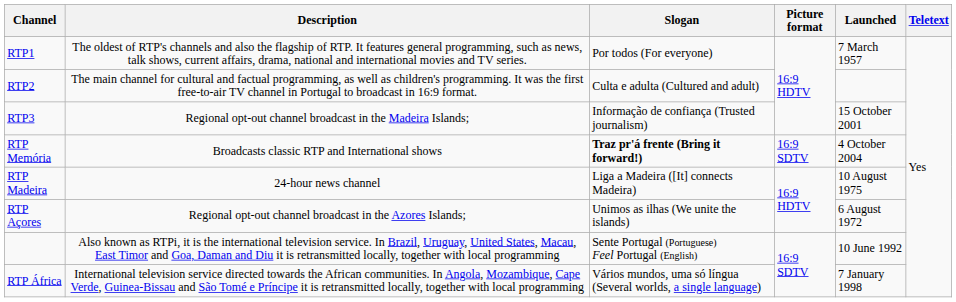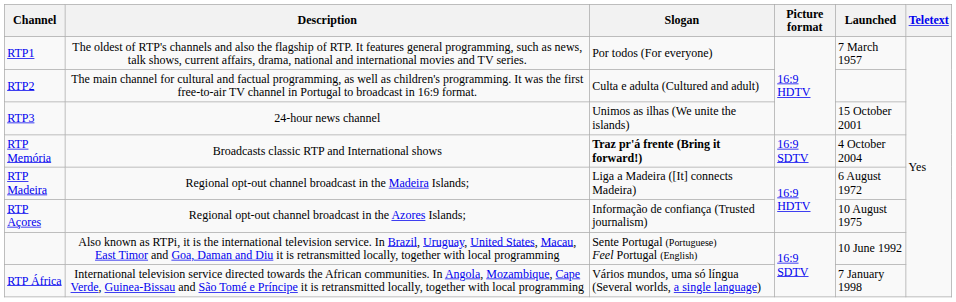RTP3 | Description: Regional opt-out channel broadcast in the Madeira Islands; -> 24-hour news channel
RTP3 | Slogan: Informação de confiança (Trusted journalism) -> Unimos as ilhas (We unite the islands)
RTP Madeira | Description: 24-hour news channel -> Regional opt-out channel broadcast in the Madeira Islands;
RTP Madeira | Launched: 10 August 1975 -> 6 August 1972
RTP Açores | Slogan: Unimos as ilhas (We unite the islands) -> Informação de confiança (Trusted journalism)
RTP Açores | Launched: 6 August 1972 -> 10 August 1975
